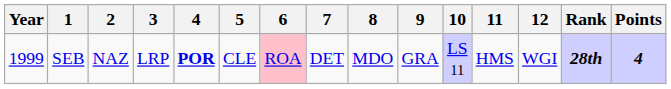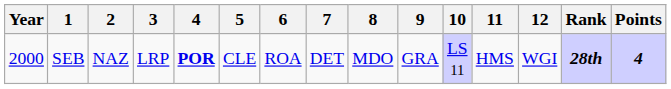SEB | Year: 1999 -> 2000
SEB | 6: pink background -> no background
